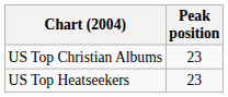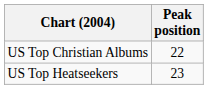US Top Christian Albums | Peak position: 23 -> 22
